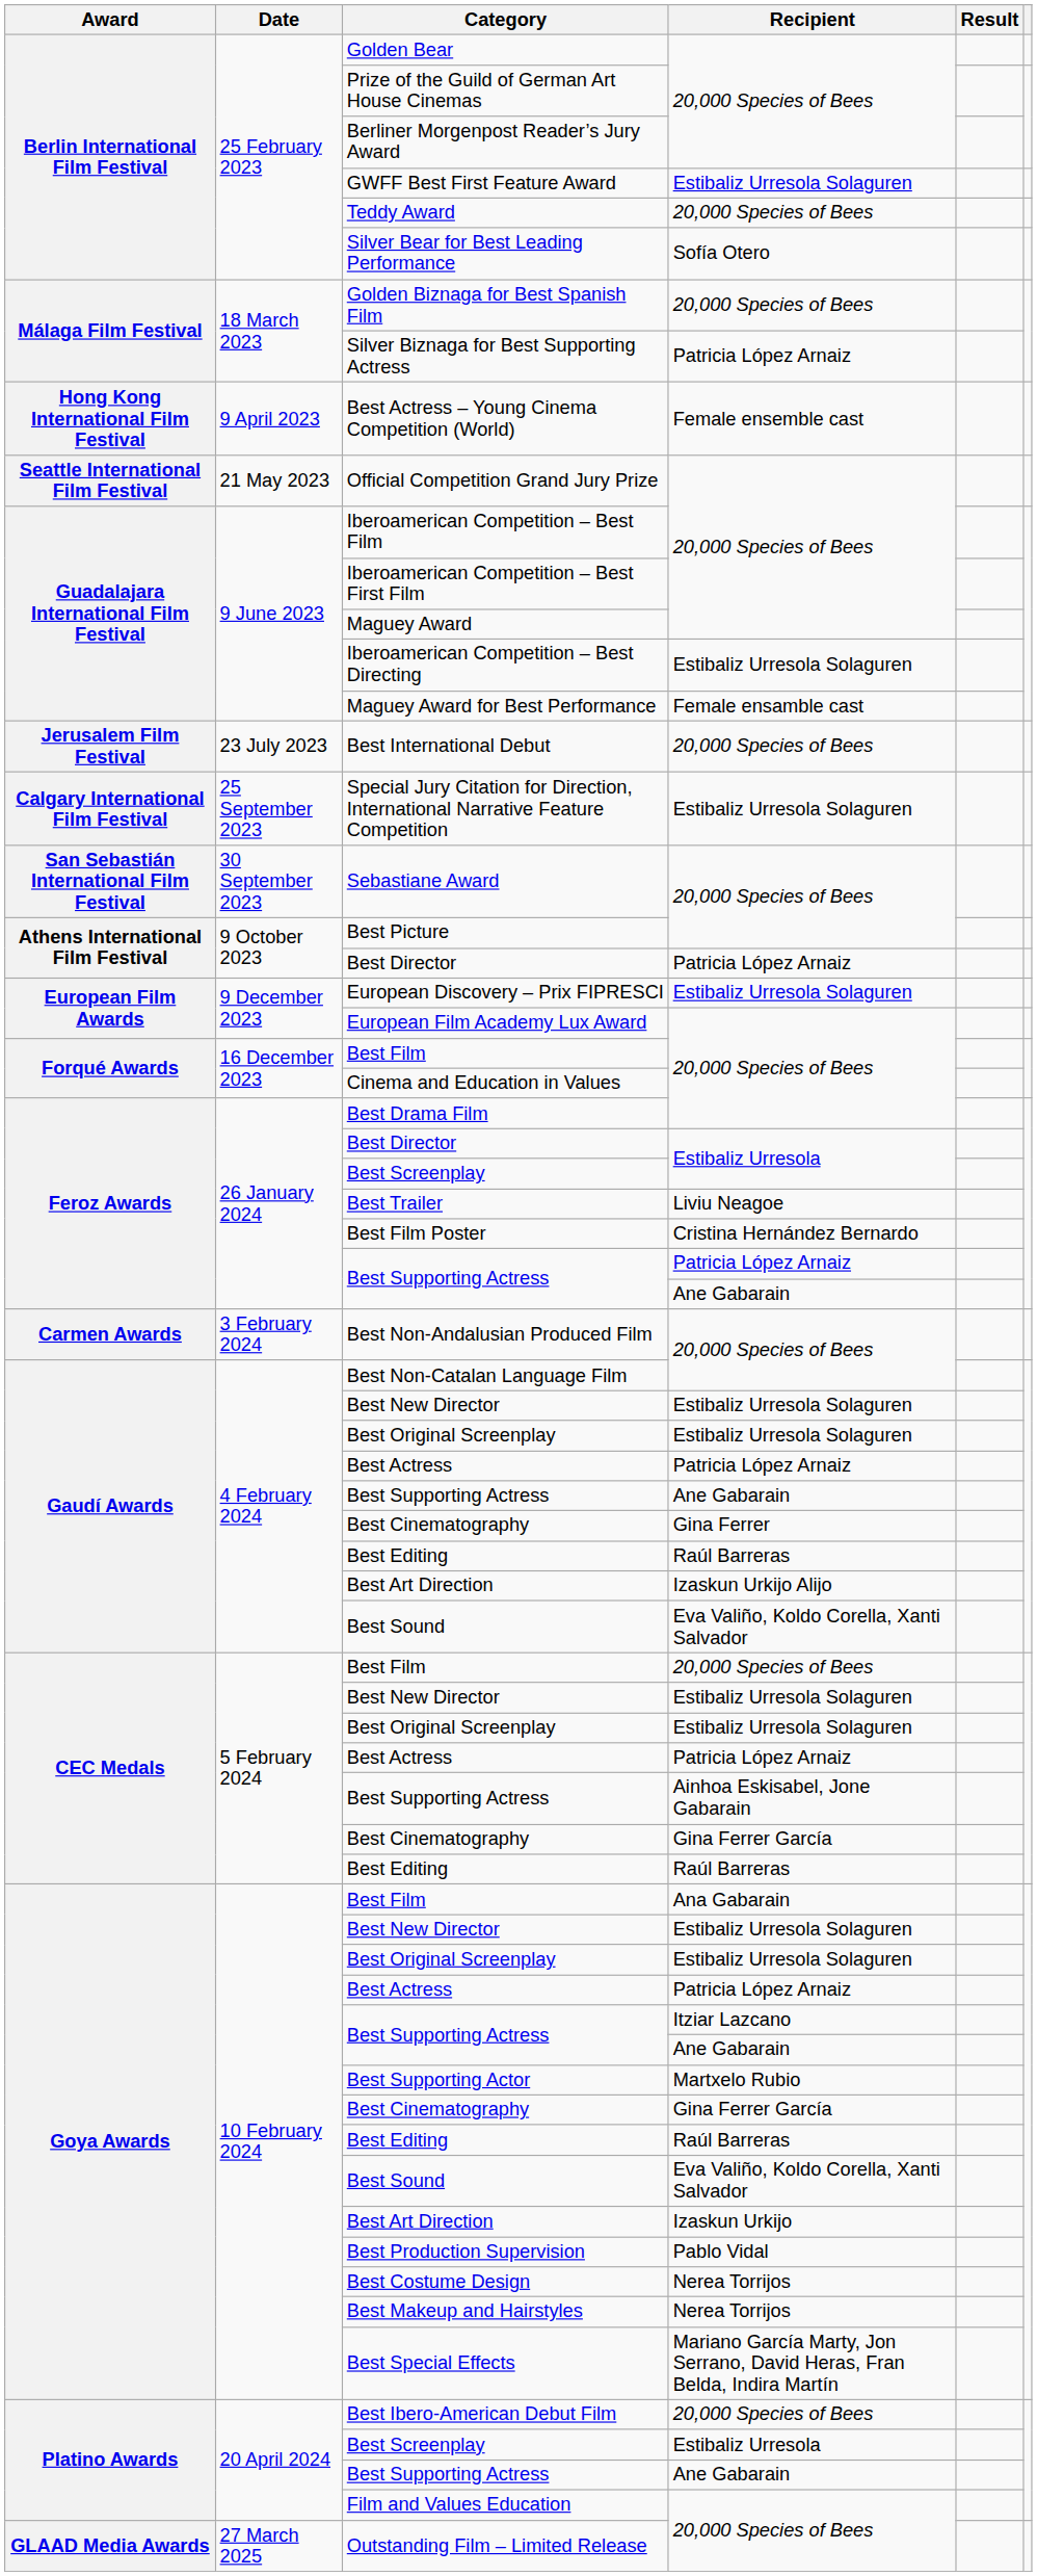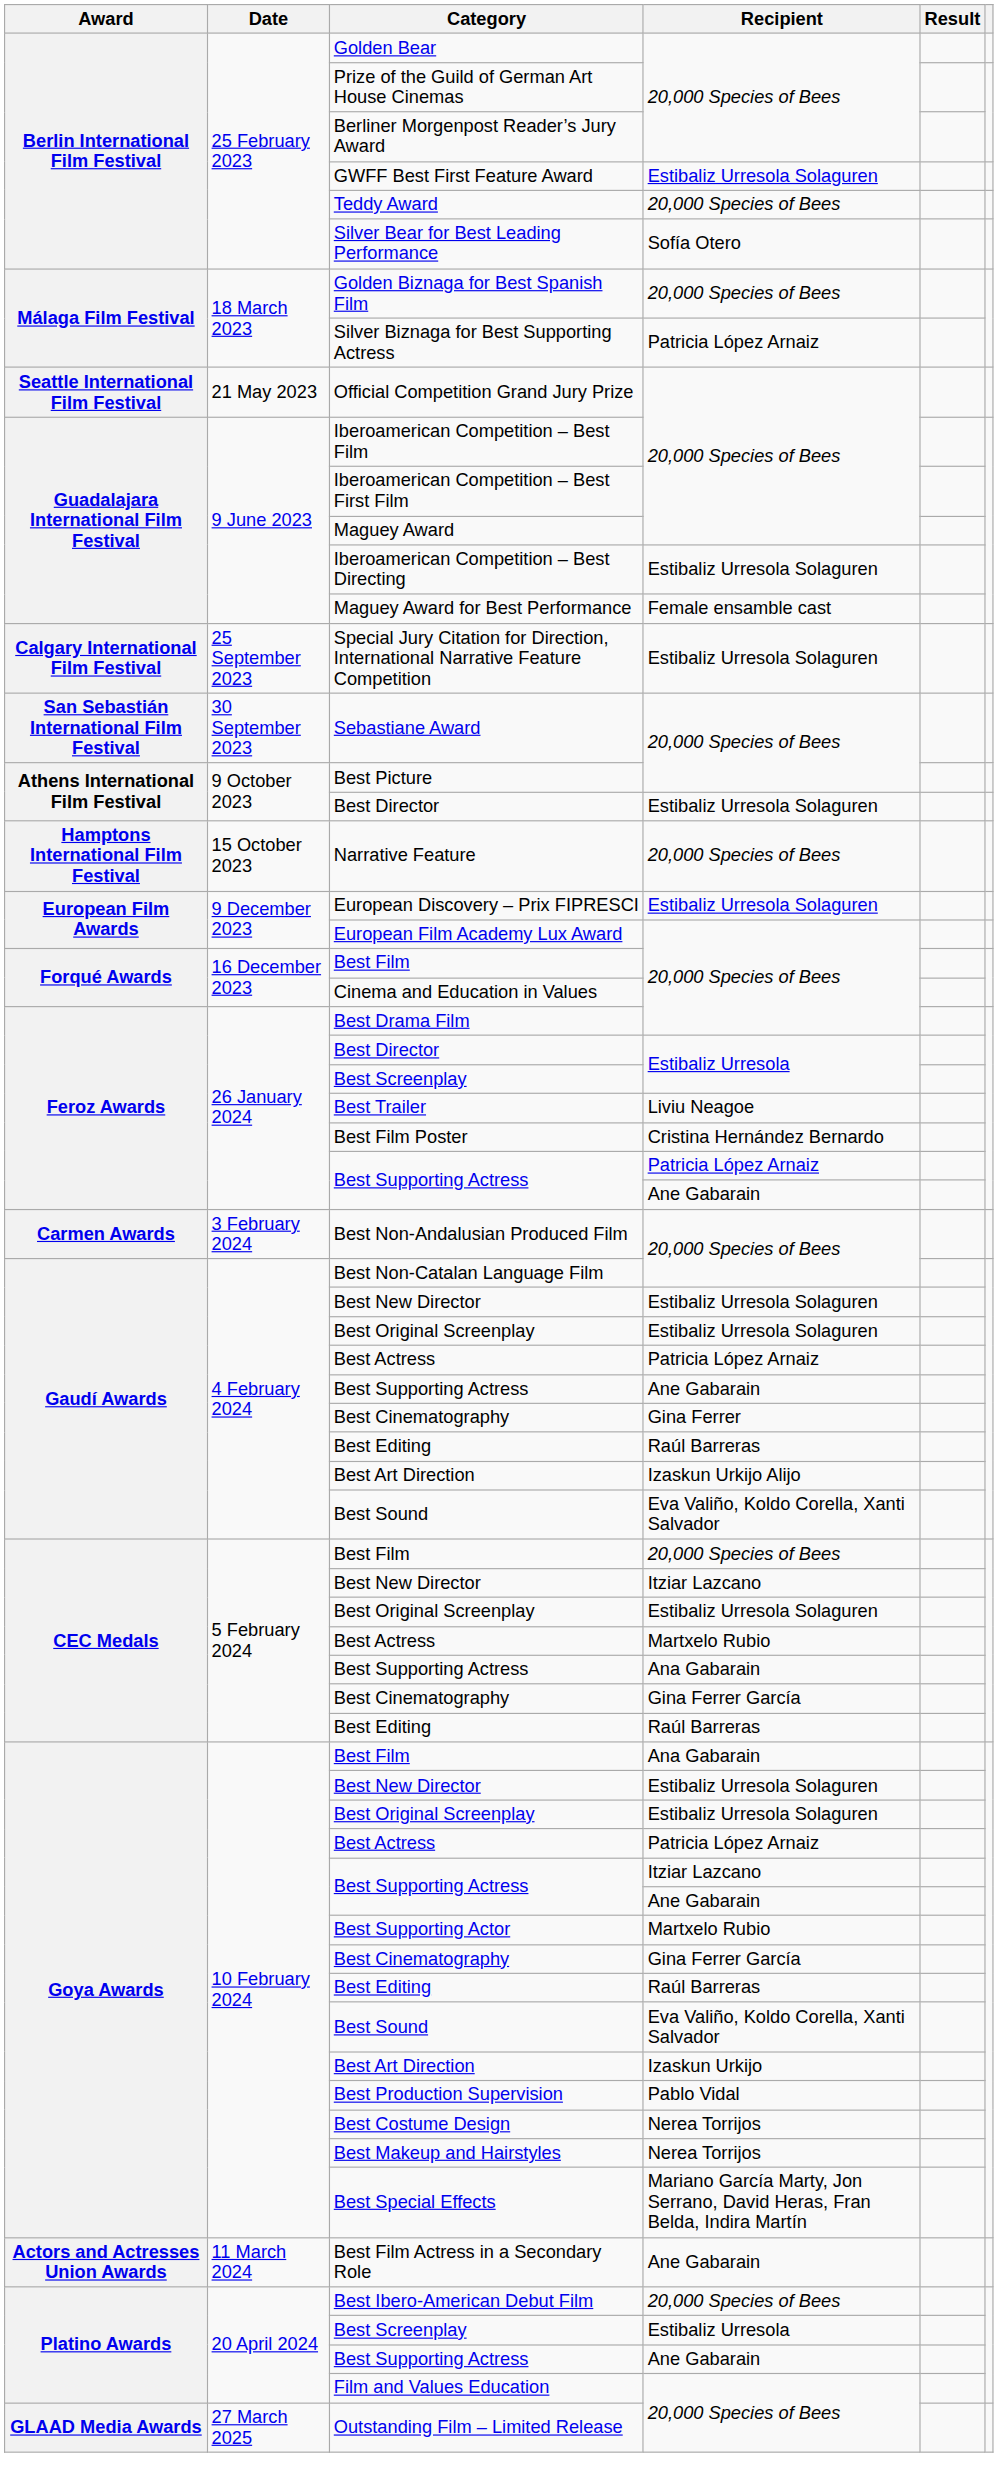- row: Hong Kong International Film Festival | 9 April 2023 | Best Actress – Young Cinema Competition (World) | Female ensemble cast
- row: Jerusalem Film Festival | 23 July 2023 | Best International Debut | 20,000 Species of Bees
Athens International Film Festival / Best Director | Recipient: Patricia López Arnaiz -> Estibaliz Urresola Solaguren
+ row: Hamptons International Film Festival | 15 October 2023 | Narrative Feature | 20,000 Species of Bees
CEC Medals / Best New Director | Recipient: Estibaliz Urresola Solaguren -> Itziar Lazcano
CEC Medals / Best Actress | Recipient: Patricia López Arnaiz -> Martxelo Rubio
CEC Medals / Best Supporting Actress | Recipient: Ainhoa Eskisabel, Jone Gabarain -> Ana Gabarain
+ row: Actors and Actresses Union Awards | 11 March 2024 | Best Film Actress in a Secondary Role | Ane Gabarain
